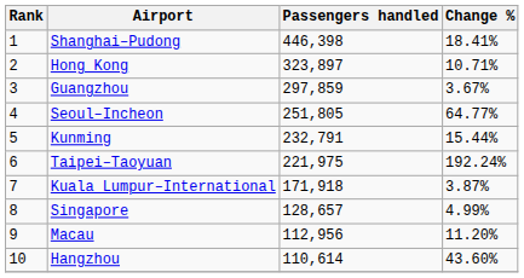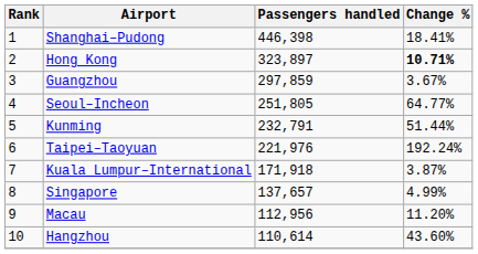Hong Kong | Change %: normal -> bold
Kunming | Change %: 15.44% -> 51.44%
Taipei–Taoyuan | Passengers handled: 221,975 -> 221,976
Singapore | Passengers handled: 128,657 -> 137,657
